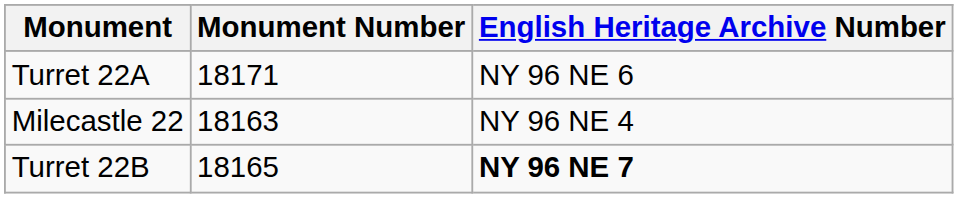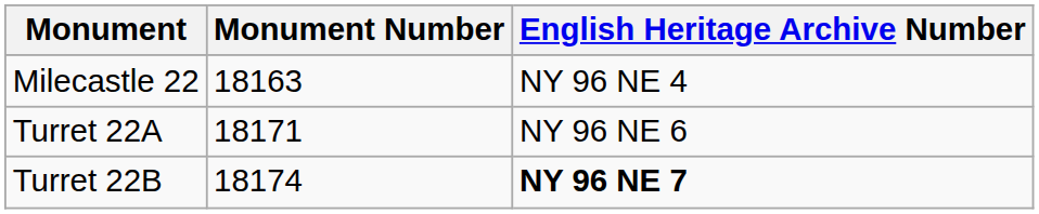rows swapped: Milecastle 22 <-> Turret 22A
Turret 22B | Monument Number: 18165 -> 18174
